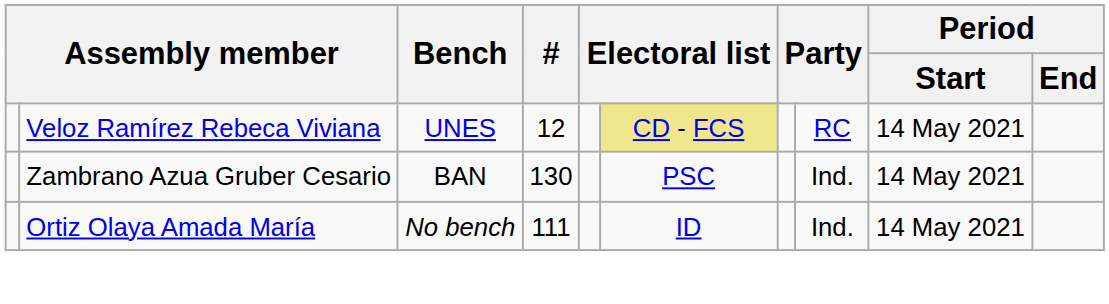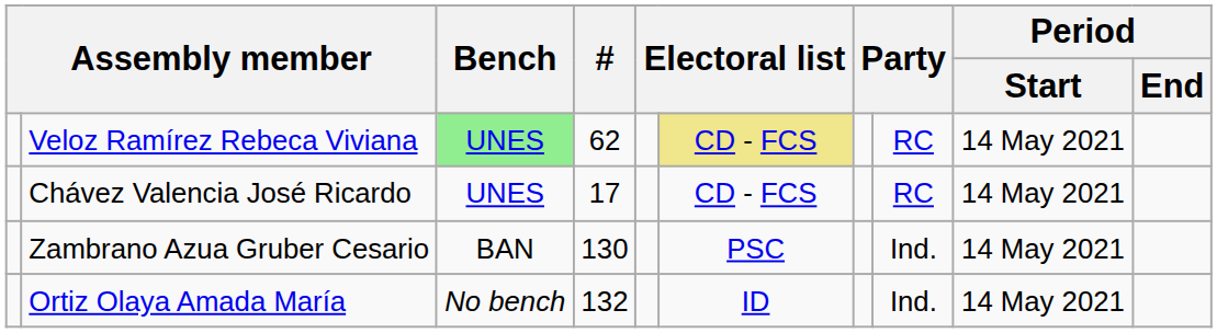Veloz Ramírez Rebeca Viviana | Bench: no background -> lightgreen background
Veloz Ramírez Rebeca Viviana | #: 12 -> 62
+ row: Chávez Valencia José Ricardo | UNES | 17 | CD - FCS | RC | 14 May 2021
Ortiz Olaya Amada María | #: 111 -> 132
